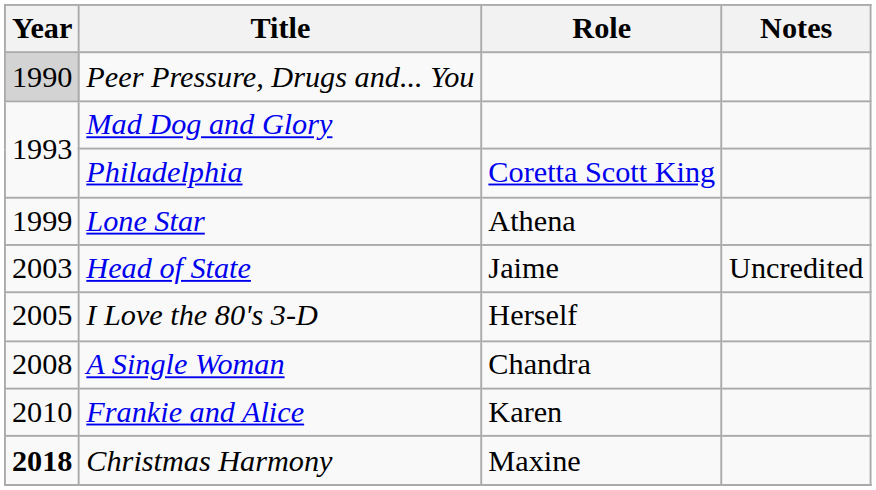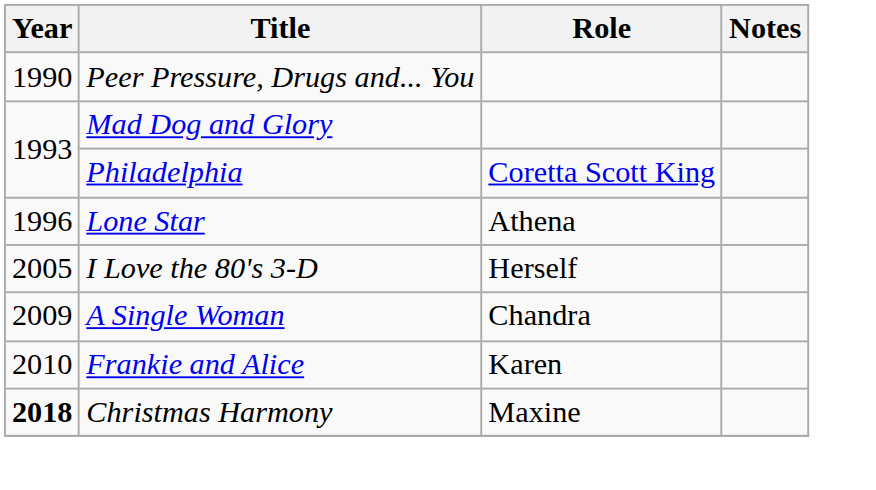Peer Pressure, Drugs and... You | Year: lightgrey background -> no background
Lone Star | Year: 1999 -> 1996
- row: 2003 | Head of State | Jaime | Uncredited
A Single Woman | Year: 2008 -> 2009
